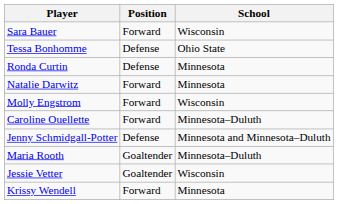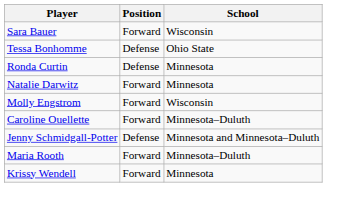Maria Rooth | Position: Goaltender -> Forward
- row: Jessie Vetter | Goaltender | Wisconsin
